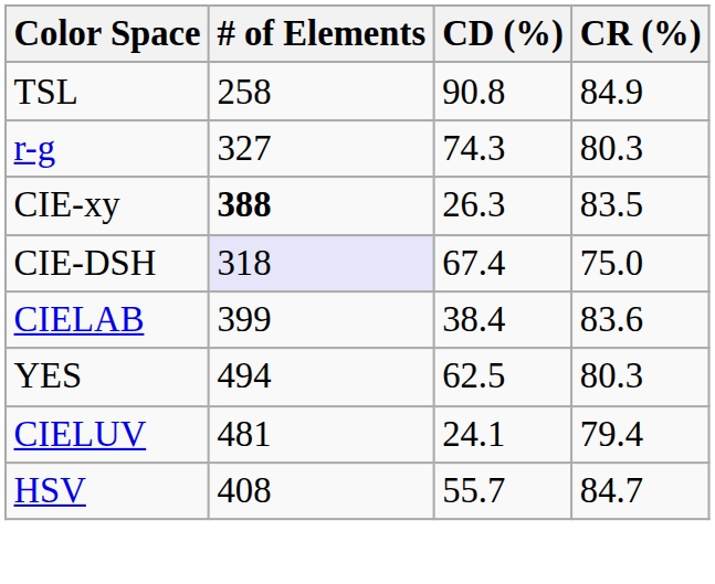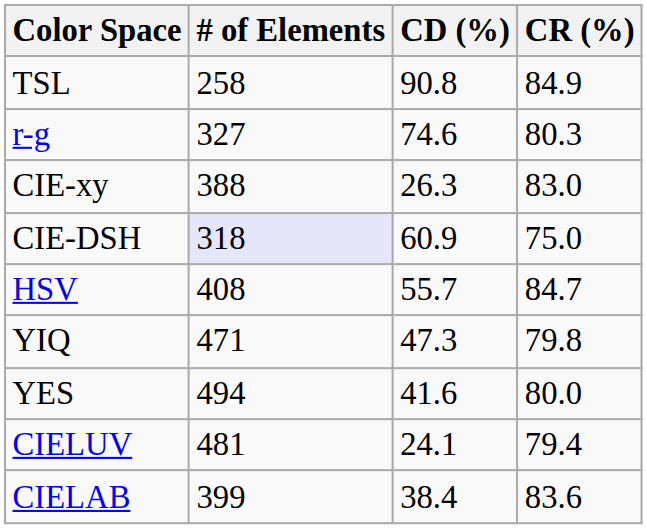r-g | CD (%): 74.3 -> 74.6
CIE-xy | # of Elements: bold -> normal
CIE-xy | CR (%): 83.5 -> 83.0
CIE-DSH | CD (%): 67.4 -> 60.9
rows swapped: HSV <-> CIELAB
+ row: YIQ | 471 | 47.3 | 79.8
YES | CD (%): 62.5 -> 41.6
YES | CR (%): 80.3 -> 80.0
